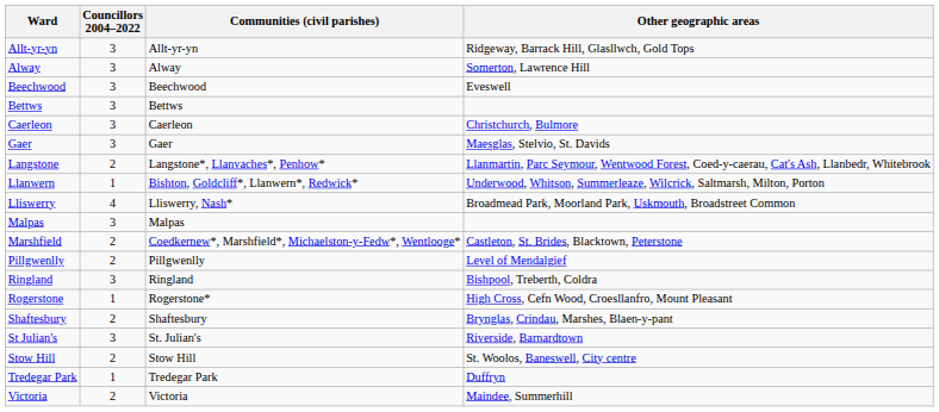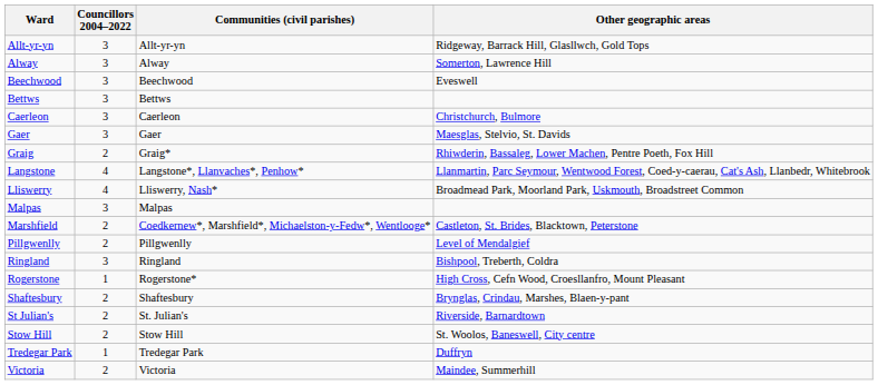+ row: Graig | 2 | Graig* | Rhiwderin, Bassaleg, Lower Machen, Pentre Poeth, Fox Hill
Langstone | Councillors 2004–2022: 2 -> 4
- row: Llanwern | 1 | Bishton, Goldcliff*, Llanwern*, Redwick* | Underwood, Whitson, Summerleaze, Wilcrick, Saltmarsh, Milton, Porton
St Julian's | Councillors 2004–2022: 3 -> 2
